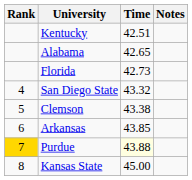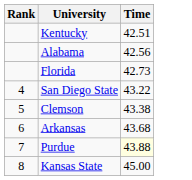- column: Notes
Alabama | Time: 42.65 -> 42.56
San Diego State | Time: 43.32 -> 43.22
Arkansas | Time: 43.85 -> 43.68
Purdue | Rank: gold background -> no background
